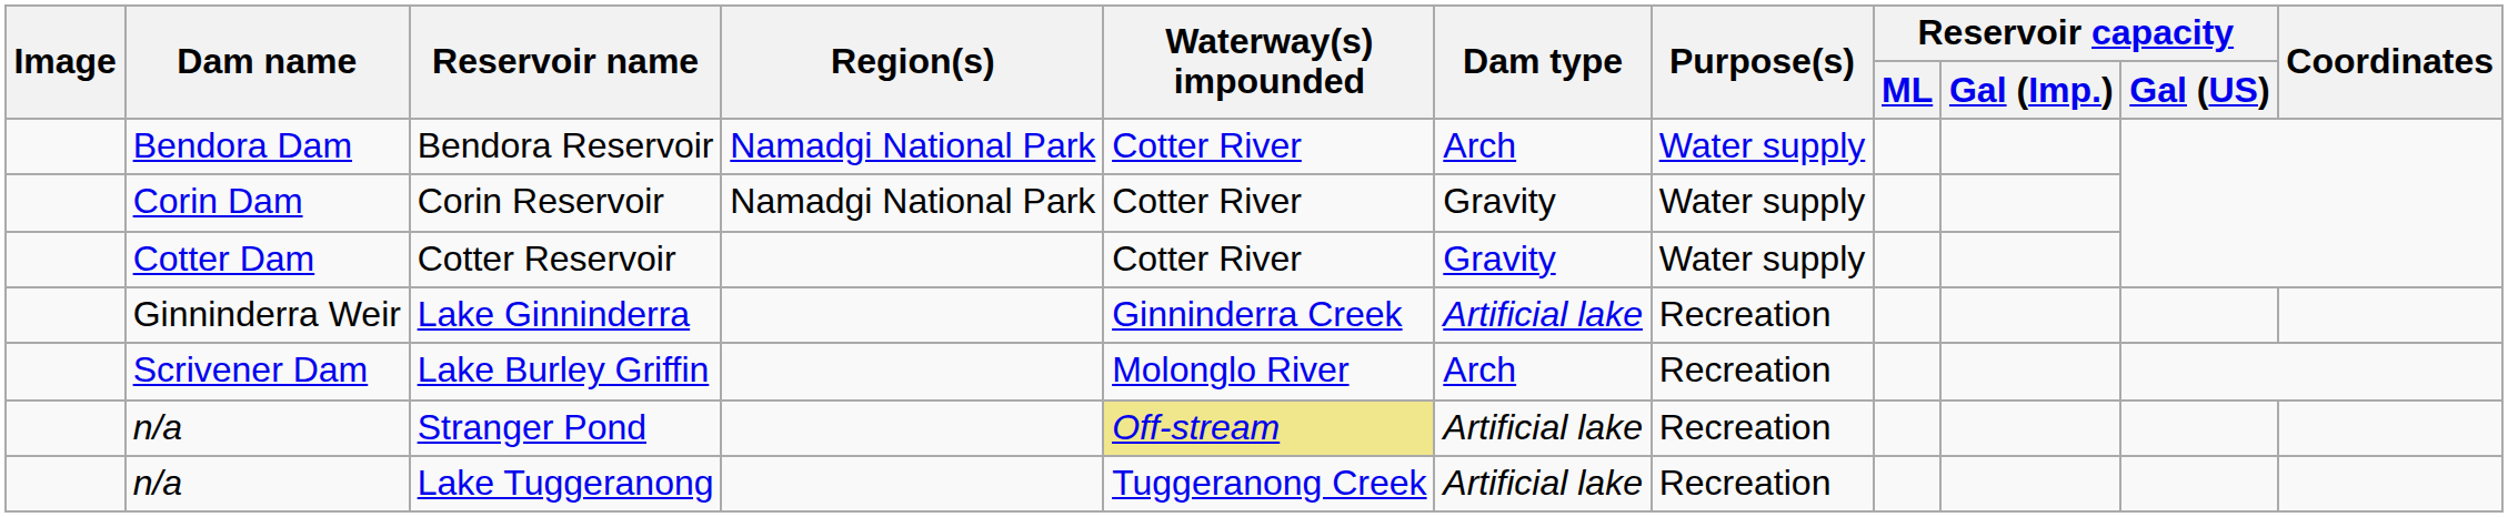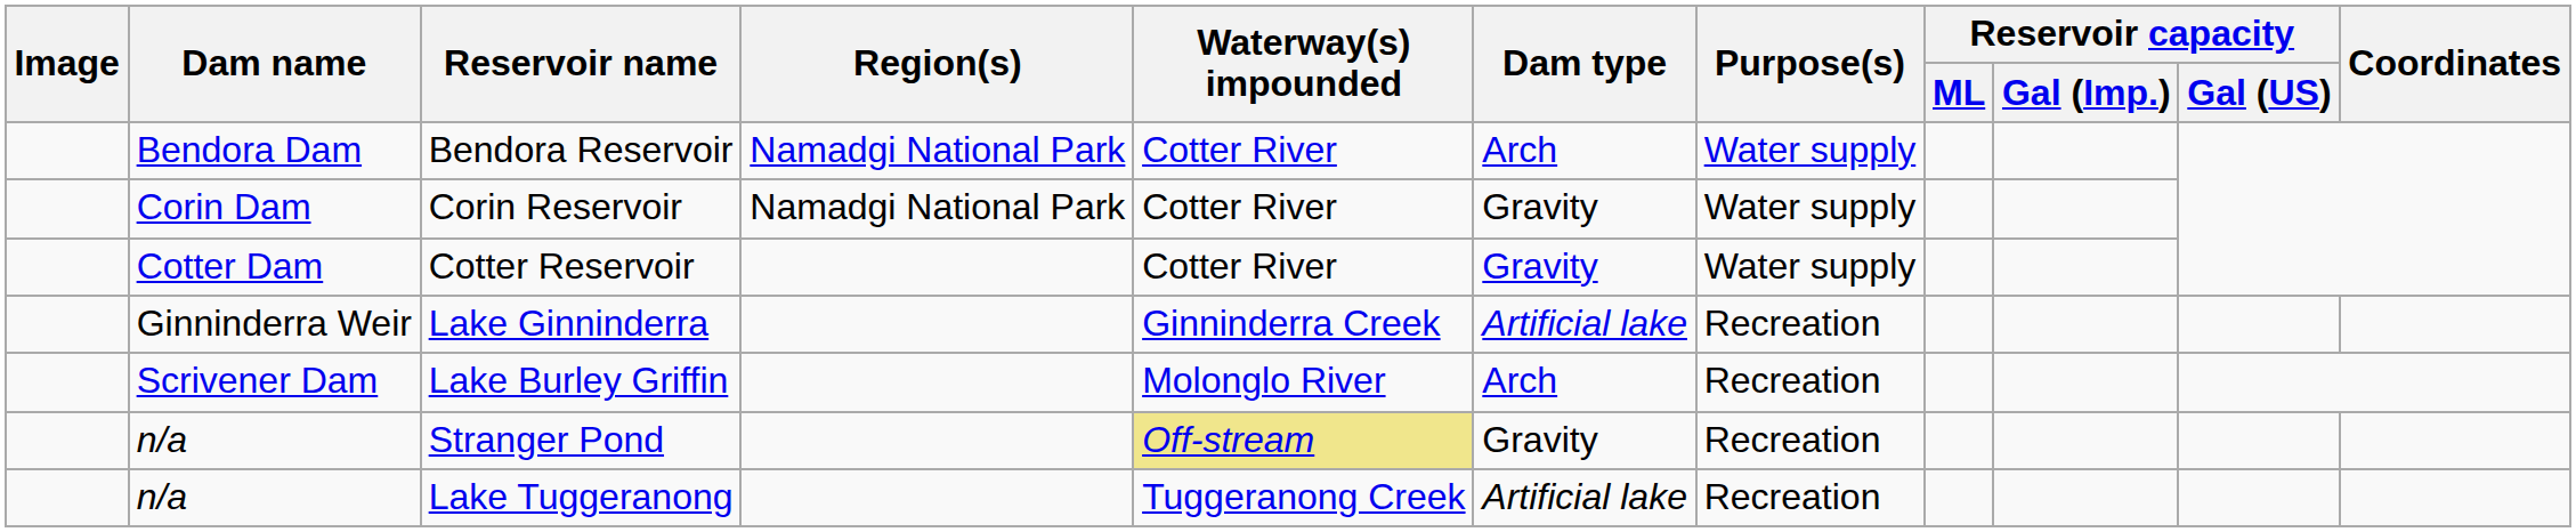Stranger Pond | Dam type: Artificial lake -> Gravity
